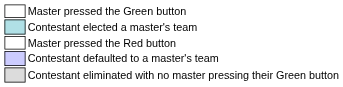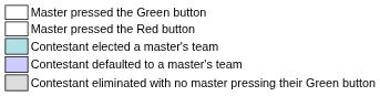rows swapped: Master pressed the Red button <-> Contestant elected a master's team
